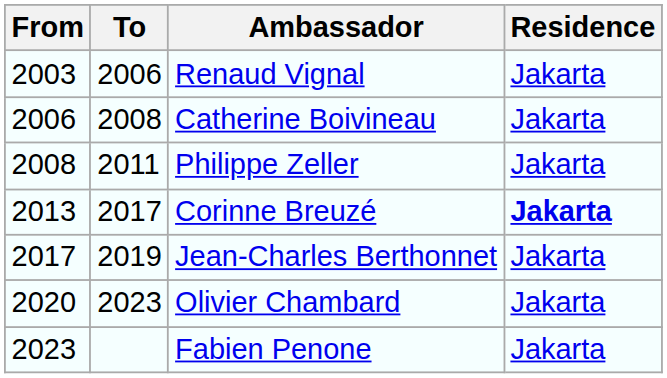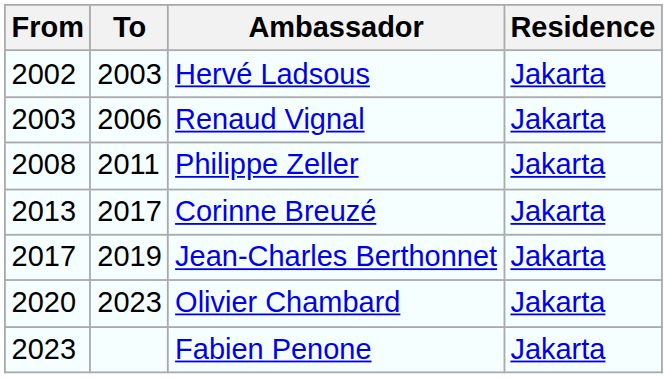+ row: 2002 | 2003 | Hervé Ladsous | Jakarta
- row: 2006 | 2008 | Catherine Boivineau | Jakarta
Corinne Breuzé | Residence: bold -> normal
